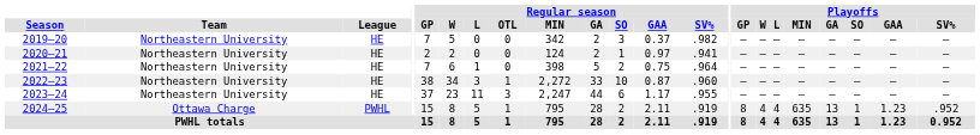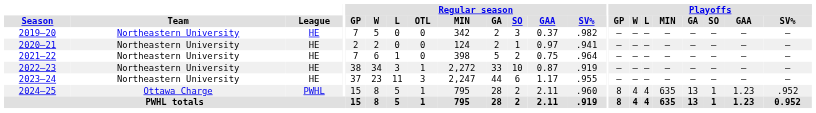2022–23 | Regular season / SV%: .960 -> .919
2024–25 | Regular season / SV%: .919 -> .960
